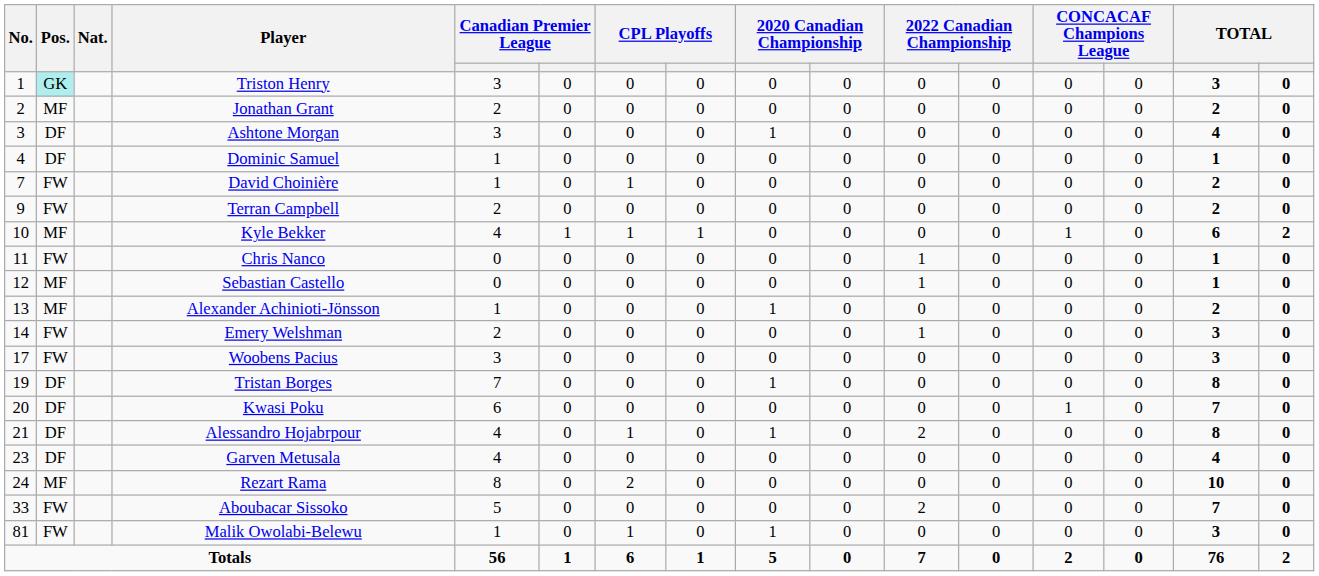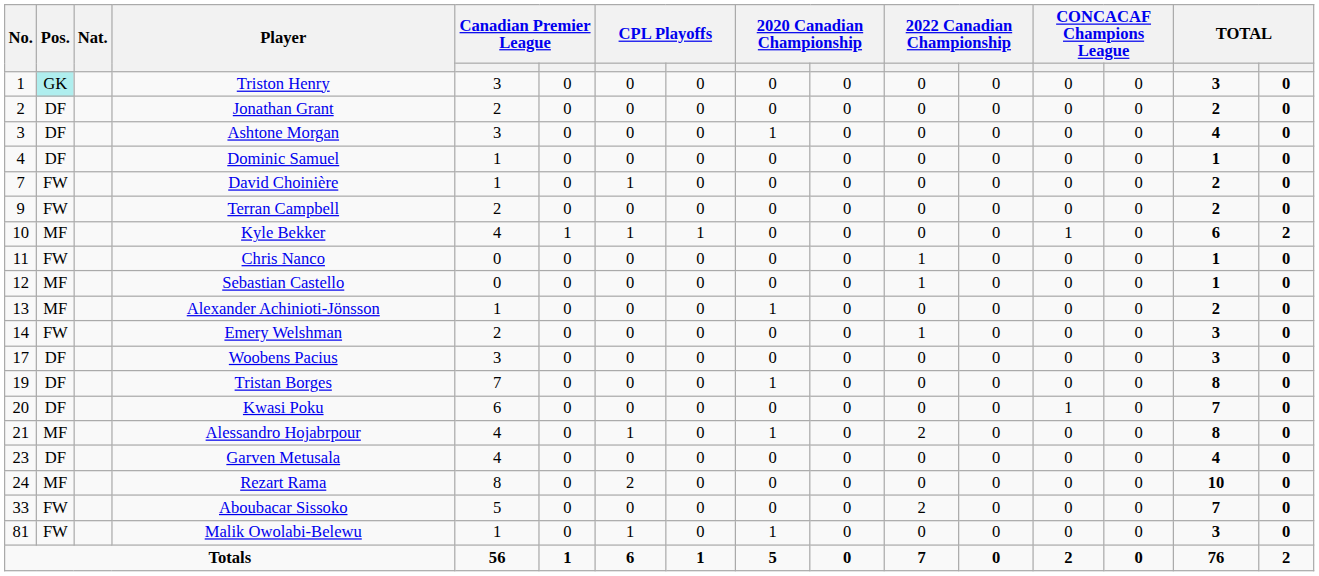Jonathan Grant | Pos.: MF -> DF
Woobens Pacius | Pos.: FW -> DF
Alessandro Hojabrpour | Pos.: DF -> MF
